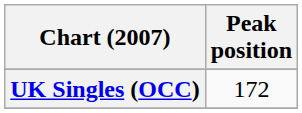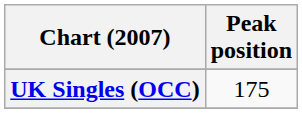UK Singles (OCC) | Peak position: 172 -> 175
